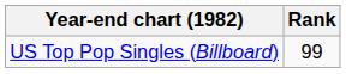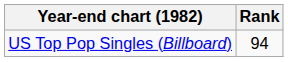US Top Pop Singles (Billboard) | Rank: 99 -> 94
